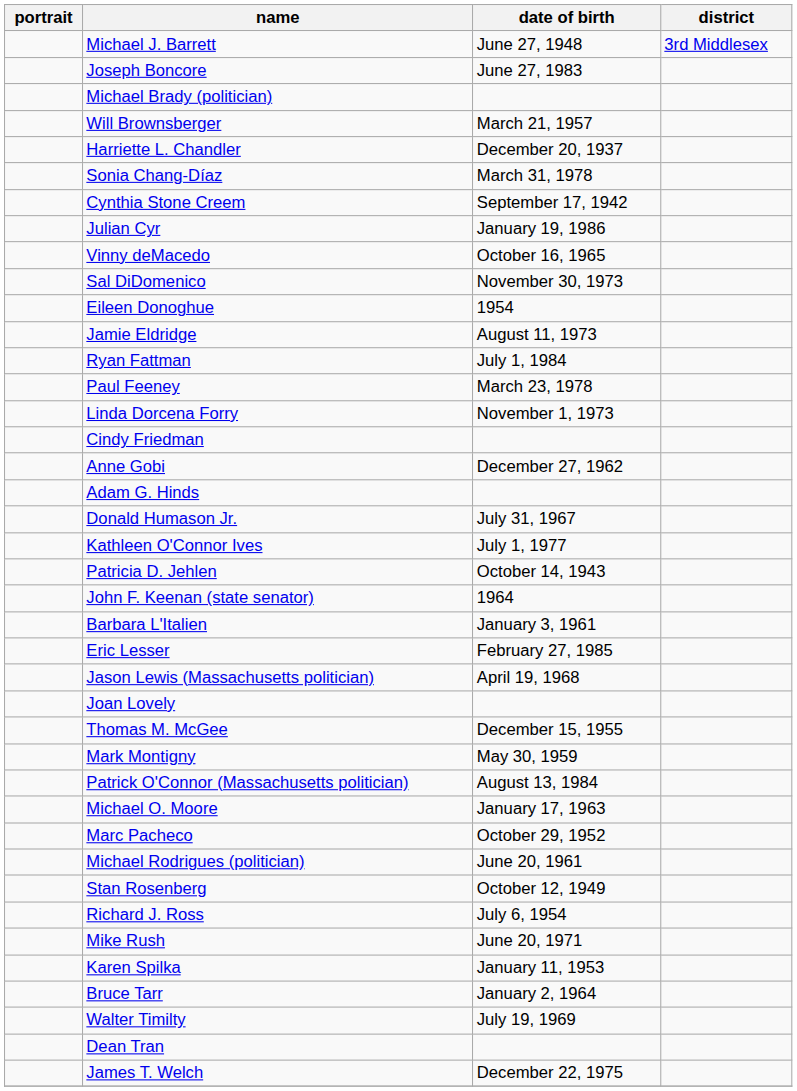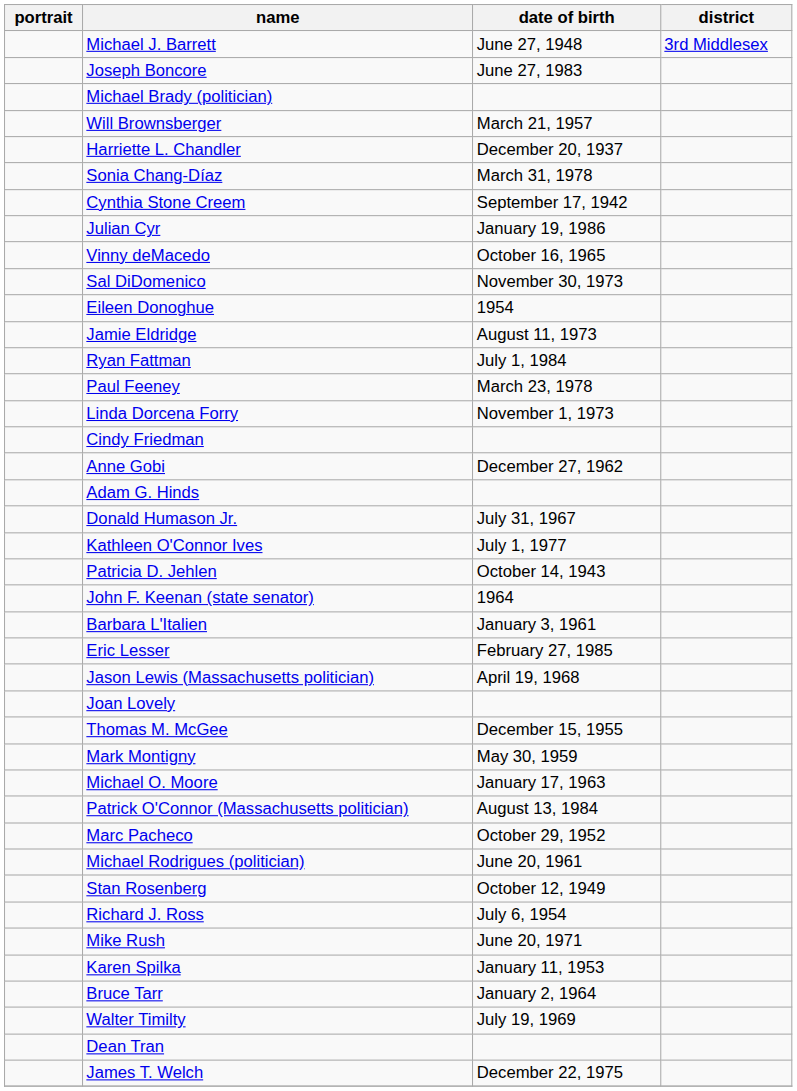rows swapped: Michael O. Moore <-> Patrick O'Connor (Massachusetts politician)
